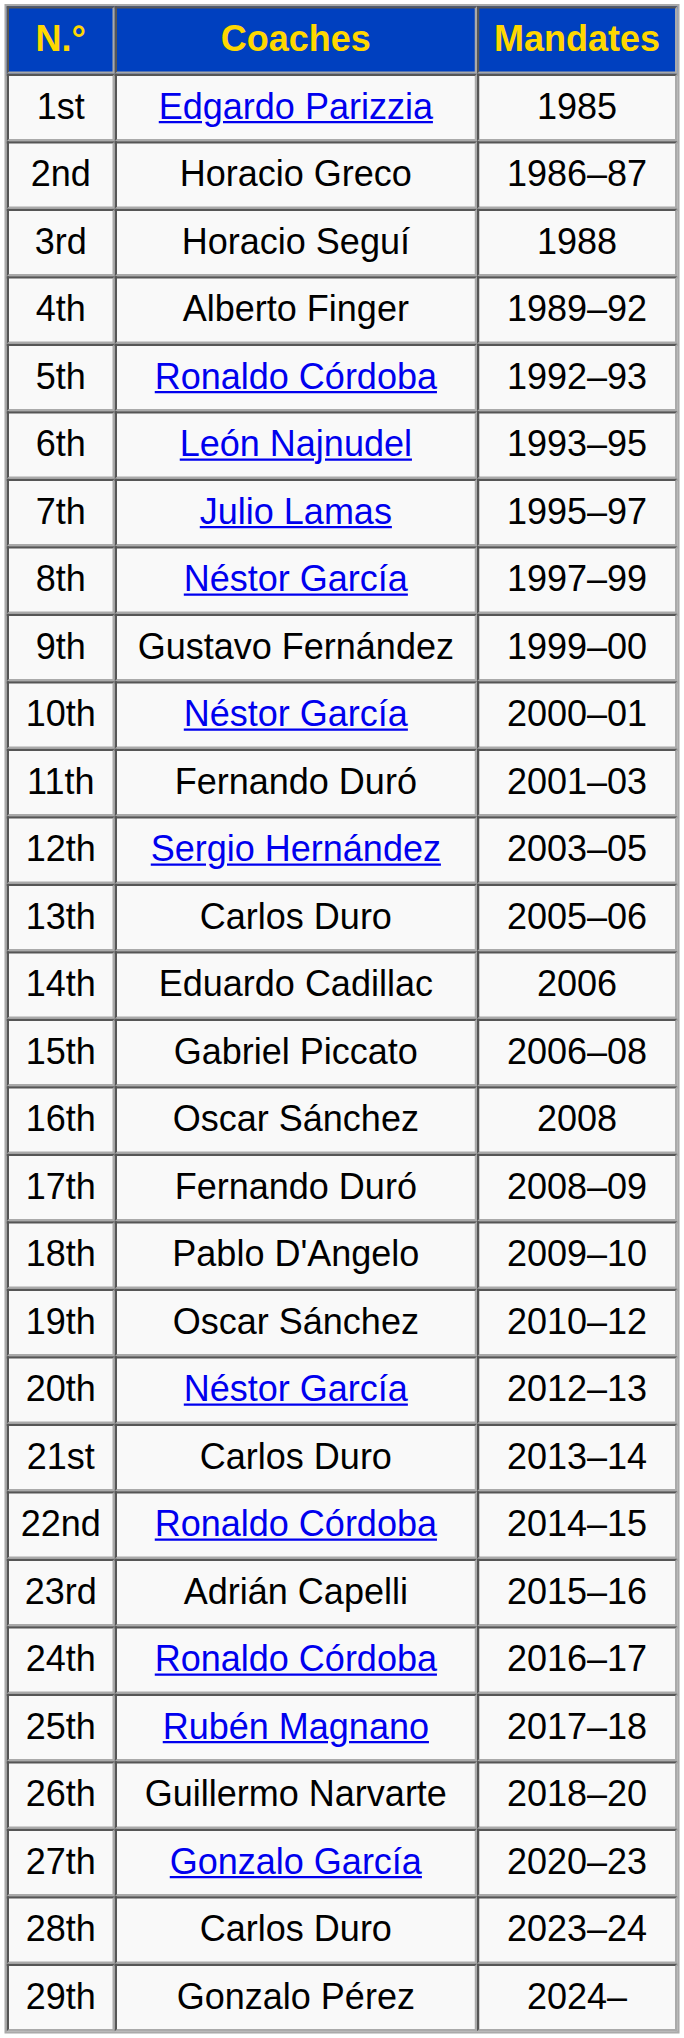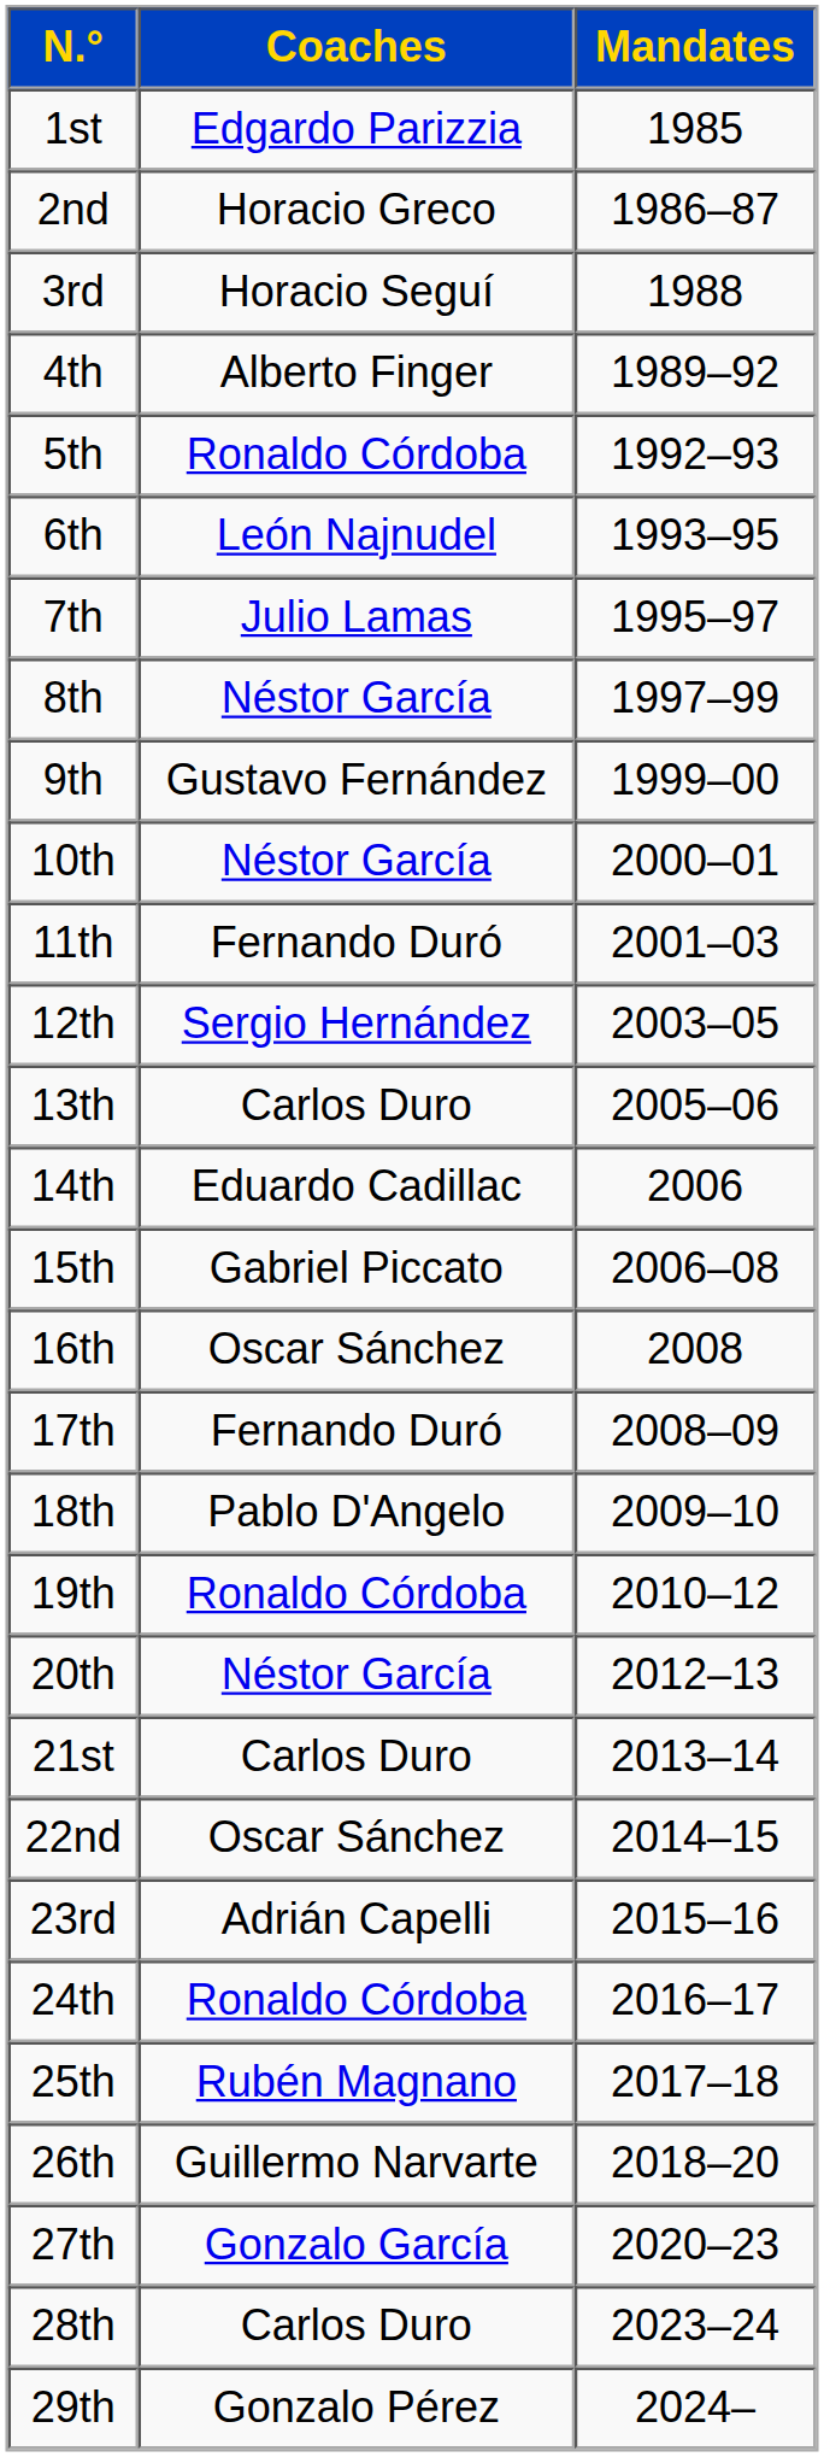19th | Coaches: Oscar Sánchez -> Ronaldo Córdoba
22nd | Coaches: Ronaldo Córdoba -> Oscar Sánchez
